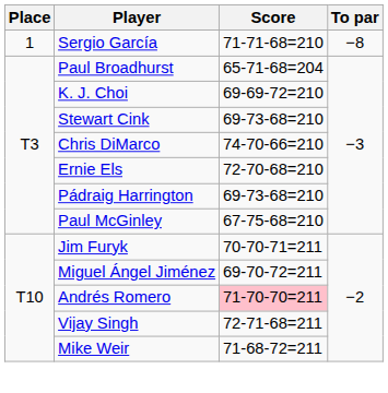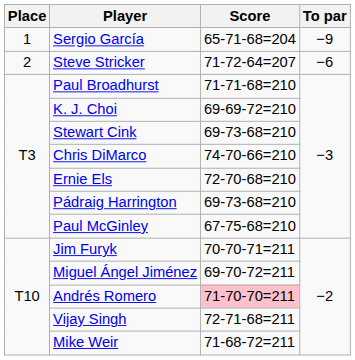Sergio García | Score: 71-71-68=210 -> 65-71-68=204
Sergio García | To par: −8 -> −9
+ row: 2 | Steve Stricker | 71-72-64=207 | −6
Paul Broadhurst | Score: 65-71-68=204 -> 71-71-68=210
